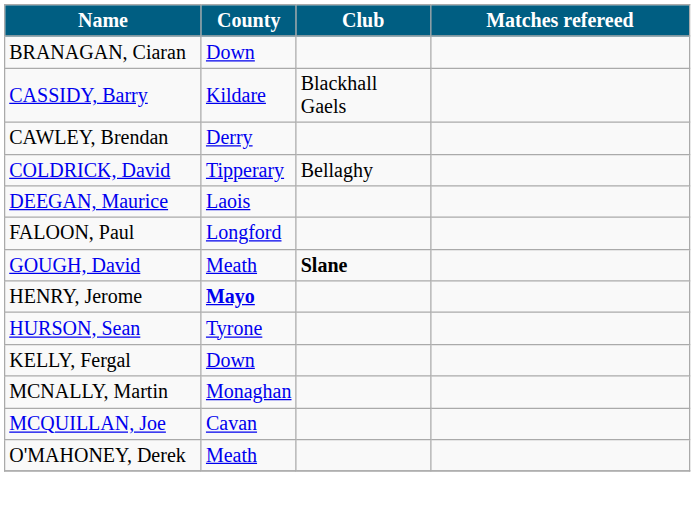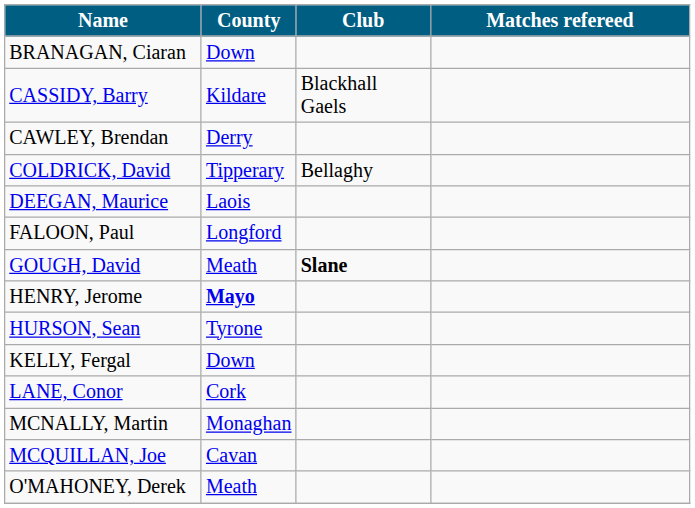+ row: LANE, Conor | Cork
